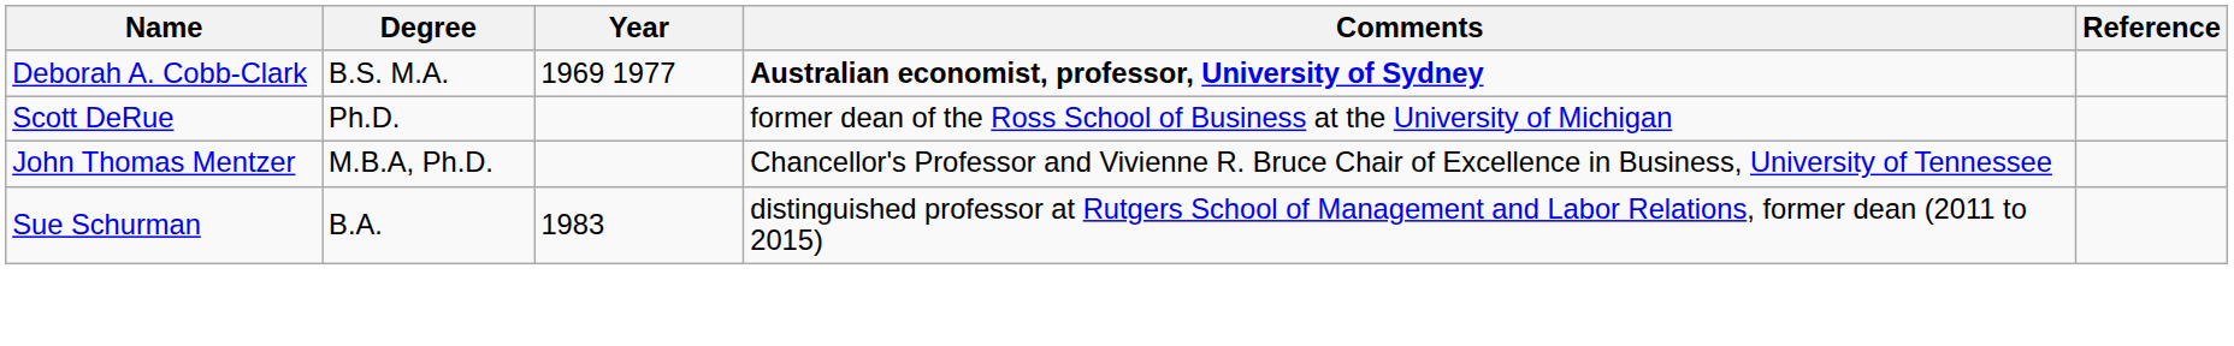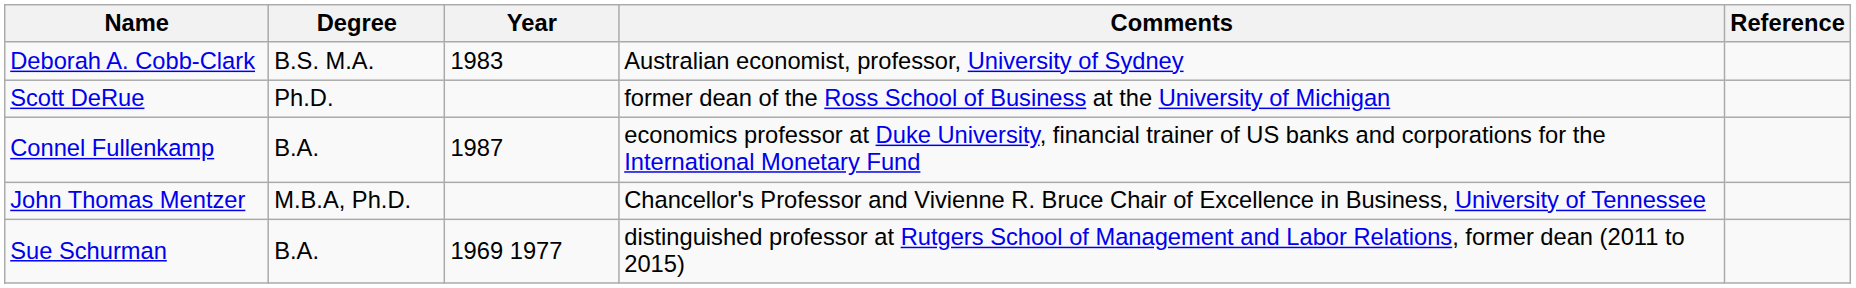Deborah A. Cobb-Clark | Year: 1969 1977 -> 1983
Deborah A. Cobb-Clark | Comments: bold -> normal
+ row: Connel Fullenkamp | B.A. | 1987 | economics professor at Duke University, financial trainer of US banks and corporations for the International Monetary Fund
Sue Schurman | Year: 1983 -> 1969 1977
